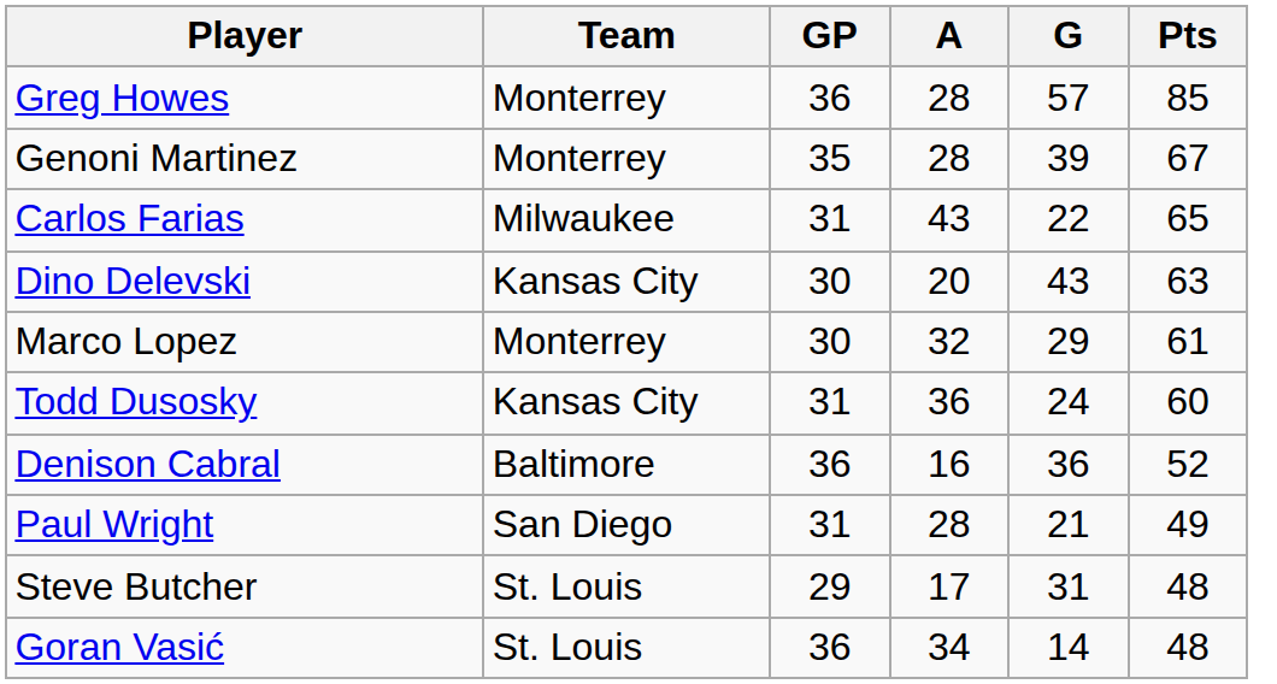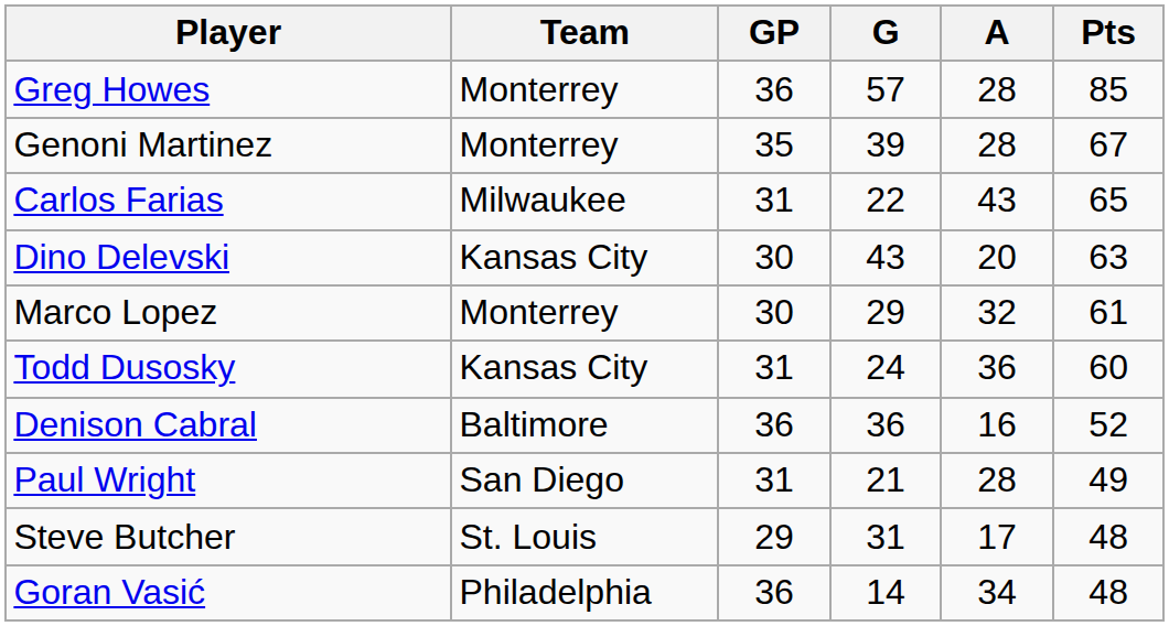columns swapped: G <-> A
Goran Vasić | Team: St. Louis -> Philadelphia
